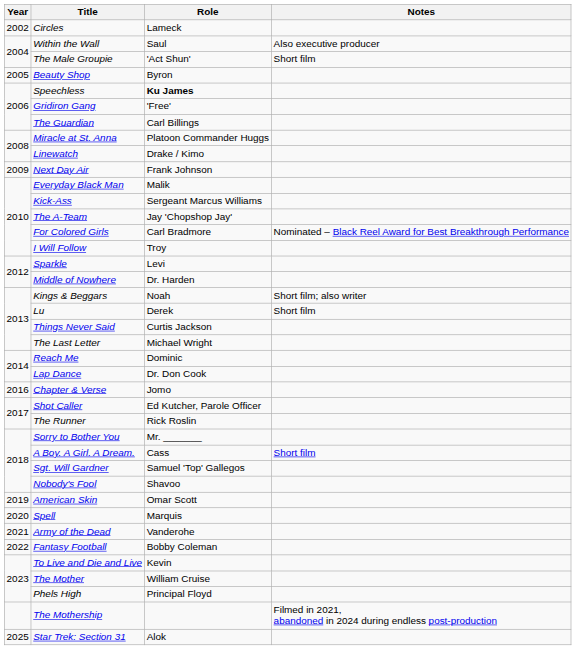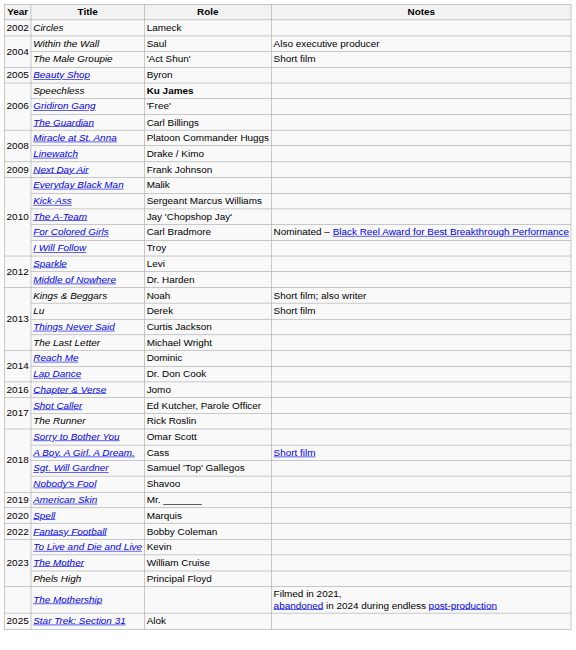Sorry to Bother You | Role: Mr. _______ -> Omar Scott
American Skin | Role: Omar Scott -> Mr. _______
- row: 2021 | Army of the Dead | Vanderohe
